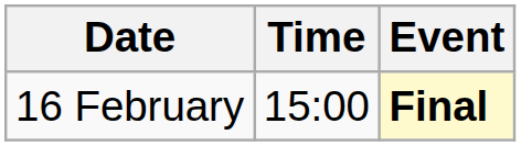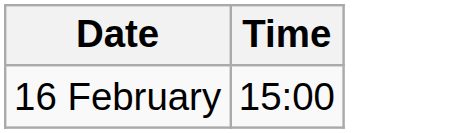- column: Event | Final
